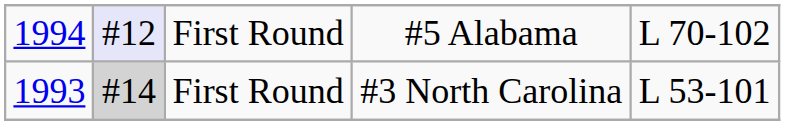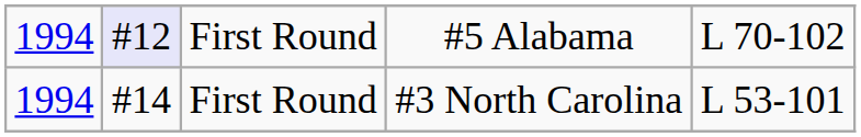#3 North Carolina | column 1: 1993 -> 1994
#3 North Carolina | column 2: lightgrey background -> no background
